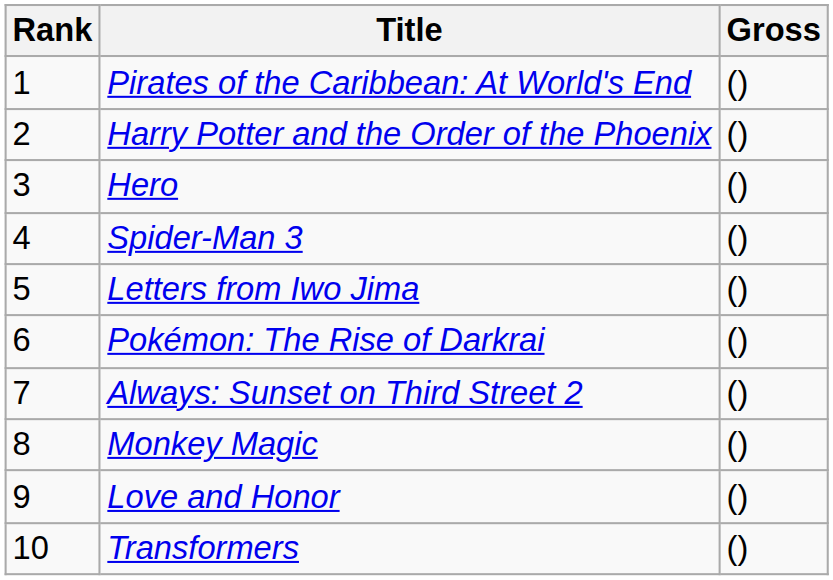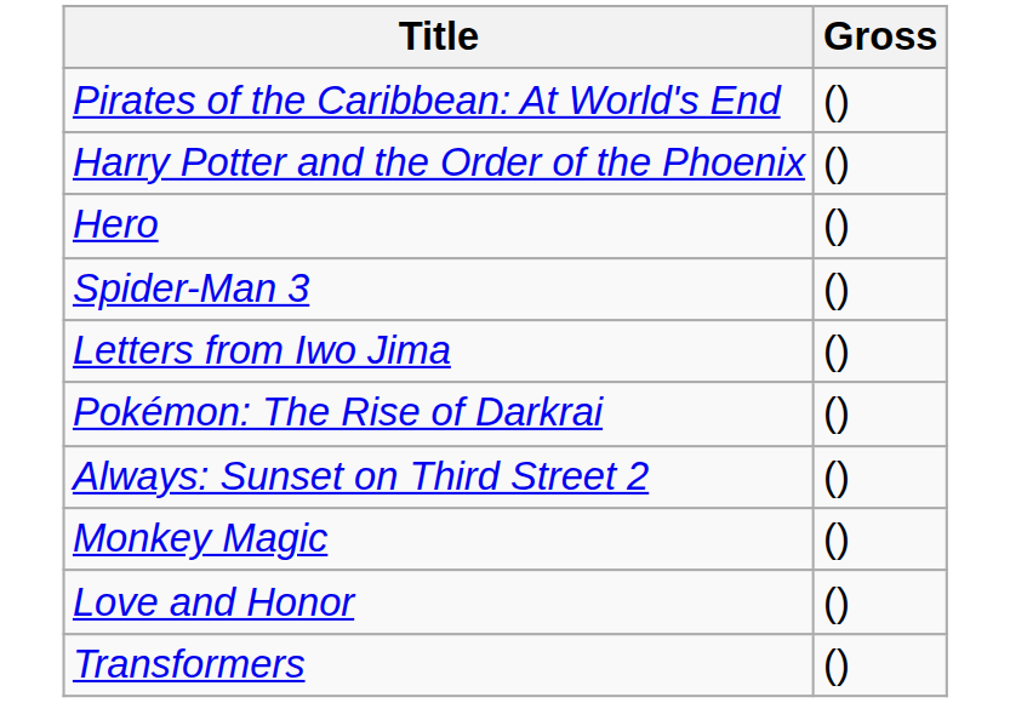- column: Rank | 1 | 2 | 3 | 4 | 5 | 6 | 7 | 8 | 9 | 10
